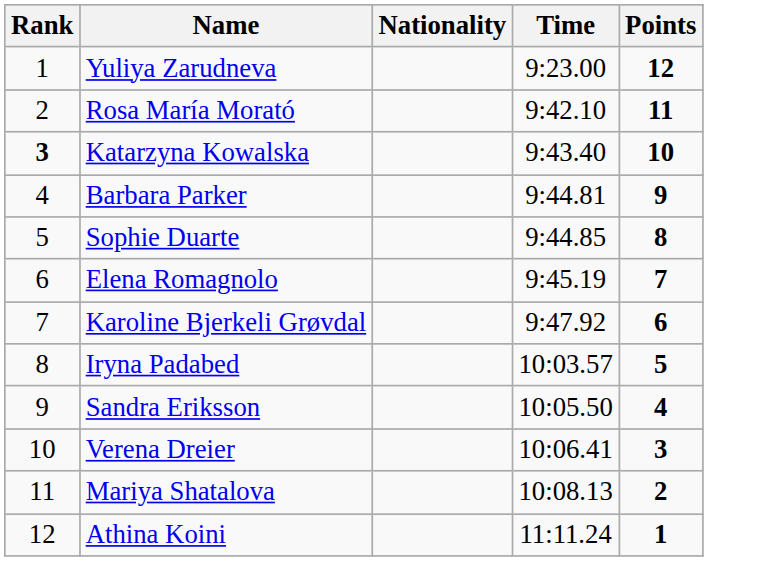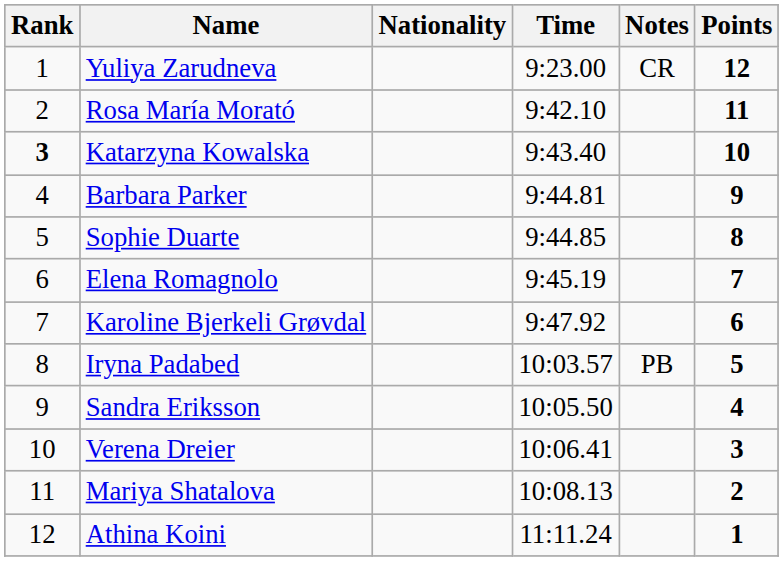+ column: Notes | CR | PB
